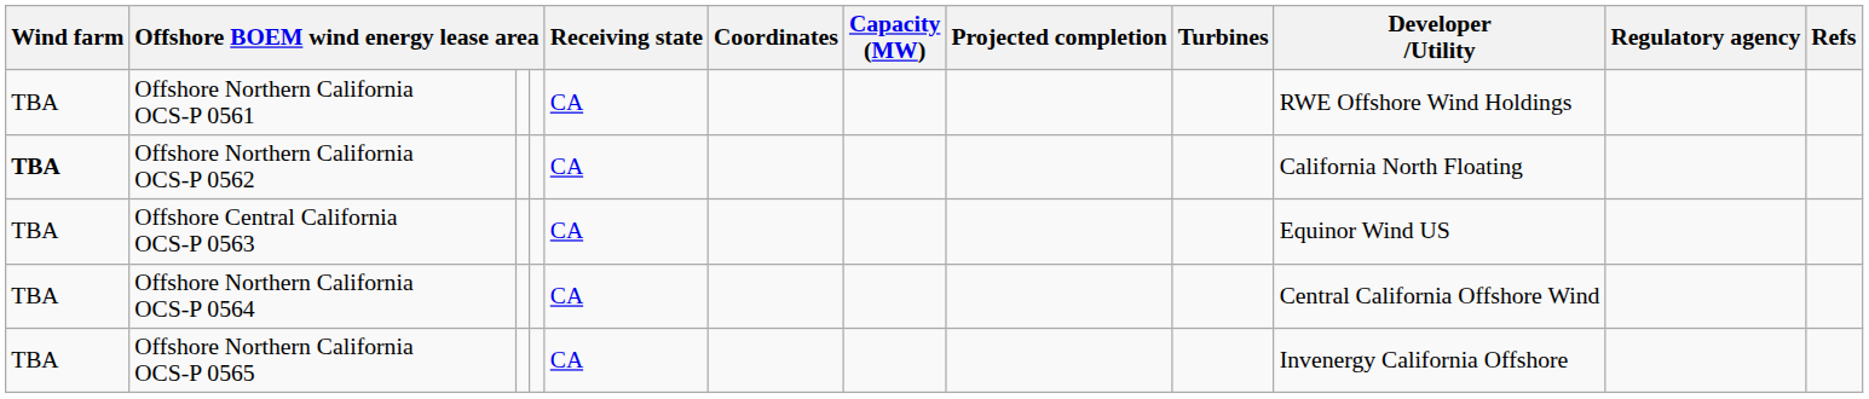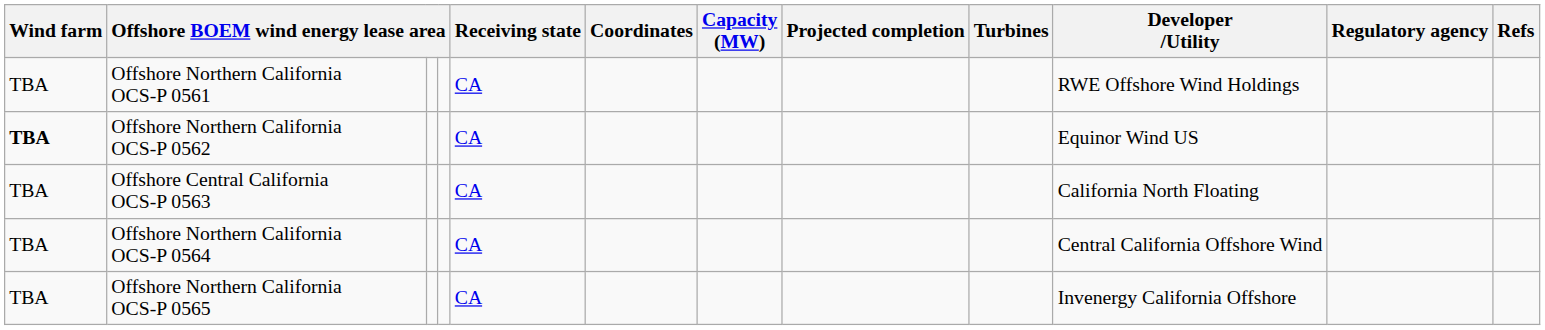Offshore Northern California OCS-P 0562 | Developer /Utility: California North Floating -> Equinor Wind US
Offshore Central California OCS-P 0563 | Developer /Utility: Equinor Wind US -> California North Floating
